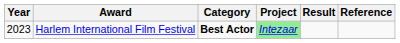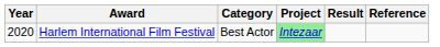Harlem International Film Festival | Year: 2023 -> 2020
Harlem International Film Festival | Category: bold -> normal
